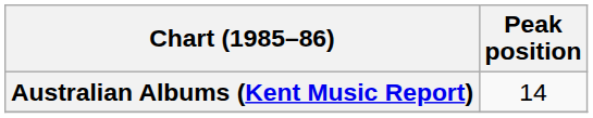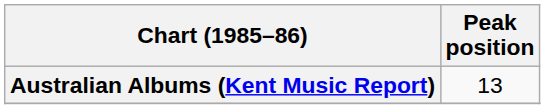Australian Albums (Kent Music Report) | Peak position: 14 -> 13
